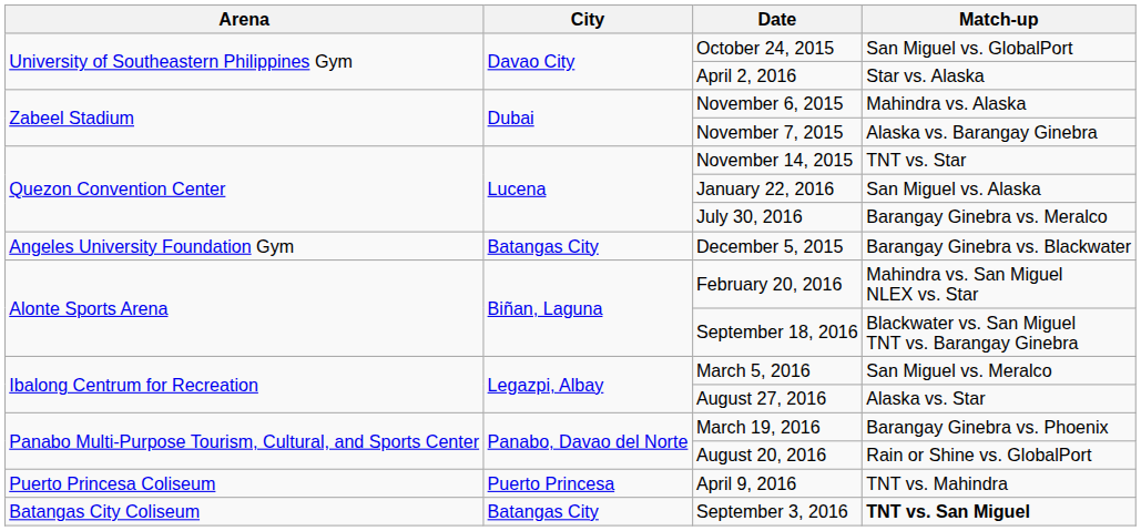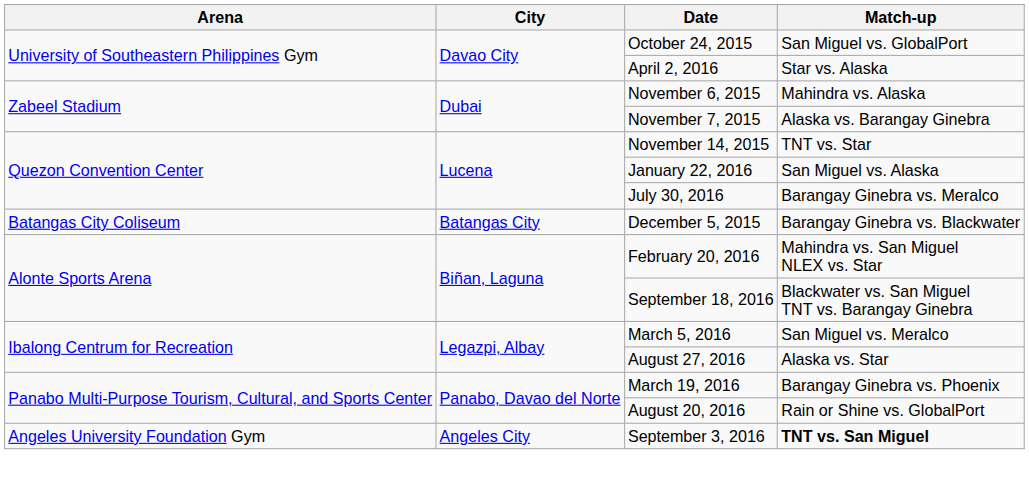December 5, 2015 | Arena: Angeles University Foundation Gym -> Batangas City Coliseum
- row: Puerto Princesa Coliseum | Puerto Princesa | April 9, 2016 | TNT vs. Mahindra
September 3, 2016 | Arena: Batangas City Coliseum -> Angeles University Foundation Gym
September 3, 2016 | City: Batangas City -> Angeles City
